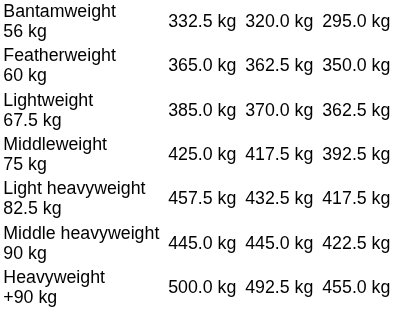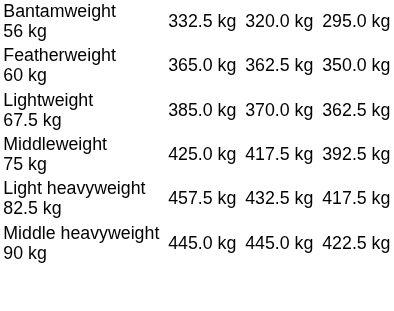- row: Heavyweight +90 kg | 500.0 kg | 492.5 kg | 455.0 kg
